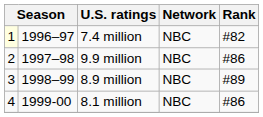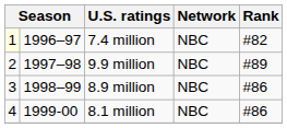9.9 million | Rank: #86 -> #89
8.9 million | Rank: #89 -> #86
